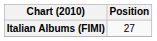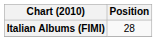Italian Albums (FIMI) | Position: 27 -> 28
